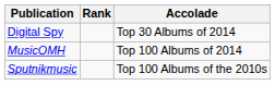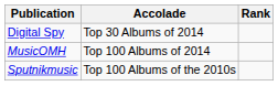columns swapped: Accolade <-> Rank
